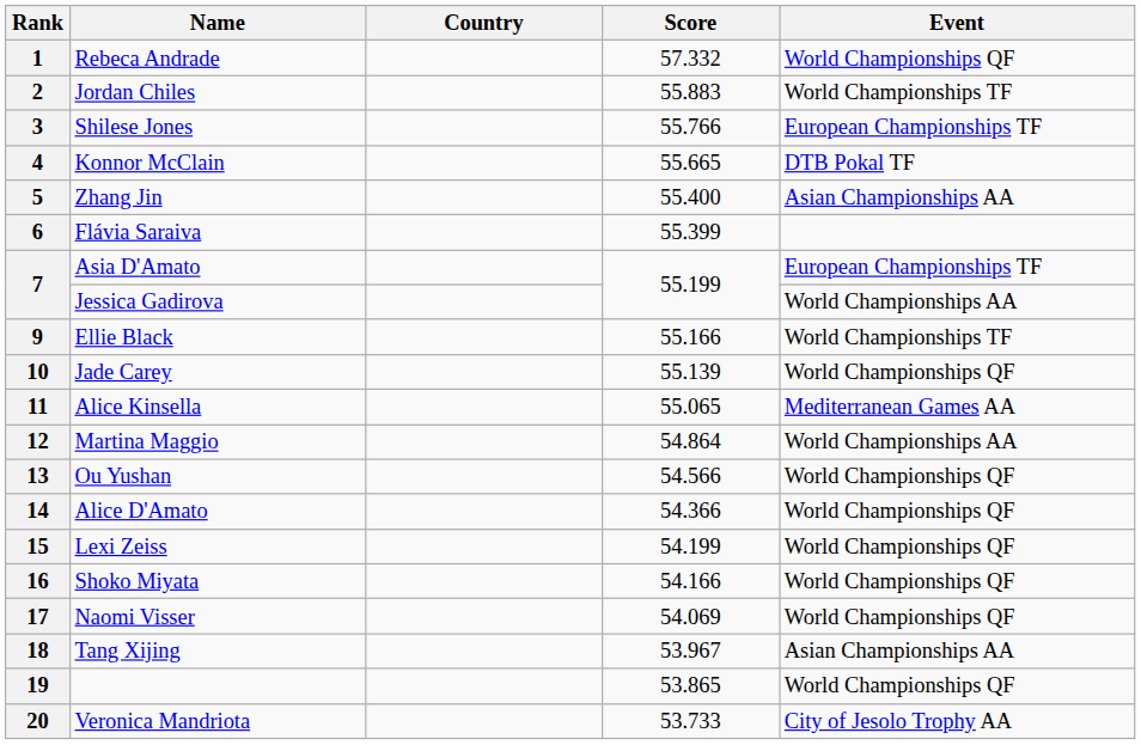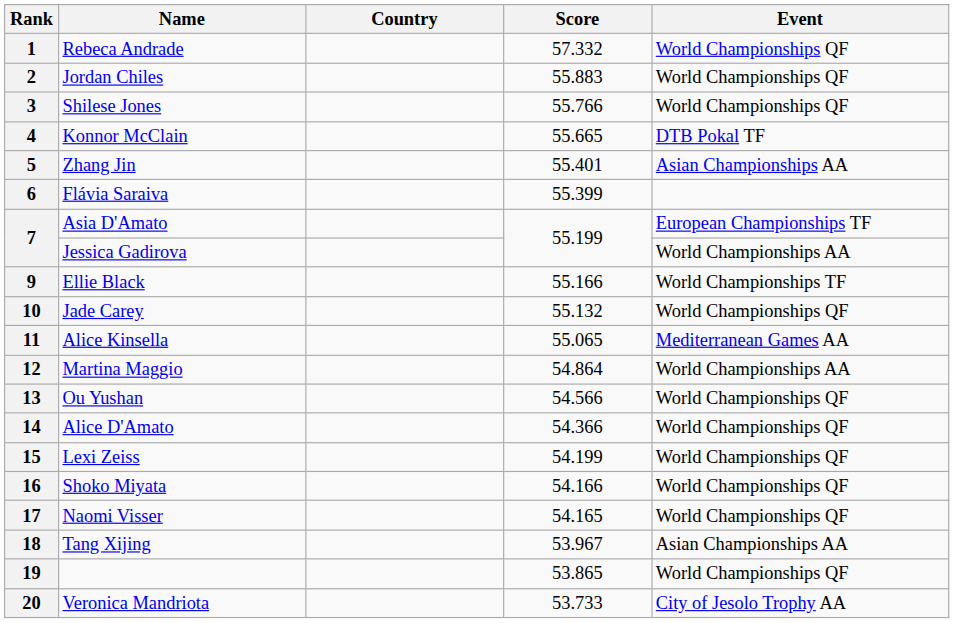2 | Event: World Championships TF -> World Championships QF
3 | Event: European Championships TF -> World Championships QF
5 | Score: 55.400 -> 55.401
10 | Score: 55.139 -> 55.132
17 | Score: 54.069 -> 54.165
